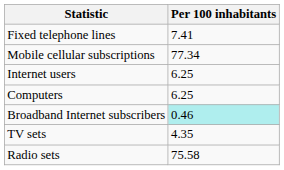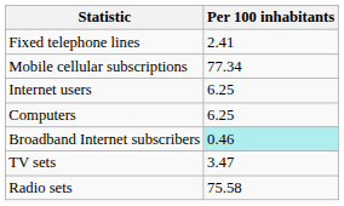Fixed telephone lines | Per 100 inhabitants: 7.41 -> 2.41
TV sets | Per 100 inhabitants: 4.35 -> 3.47
